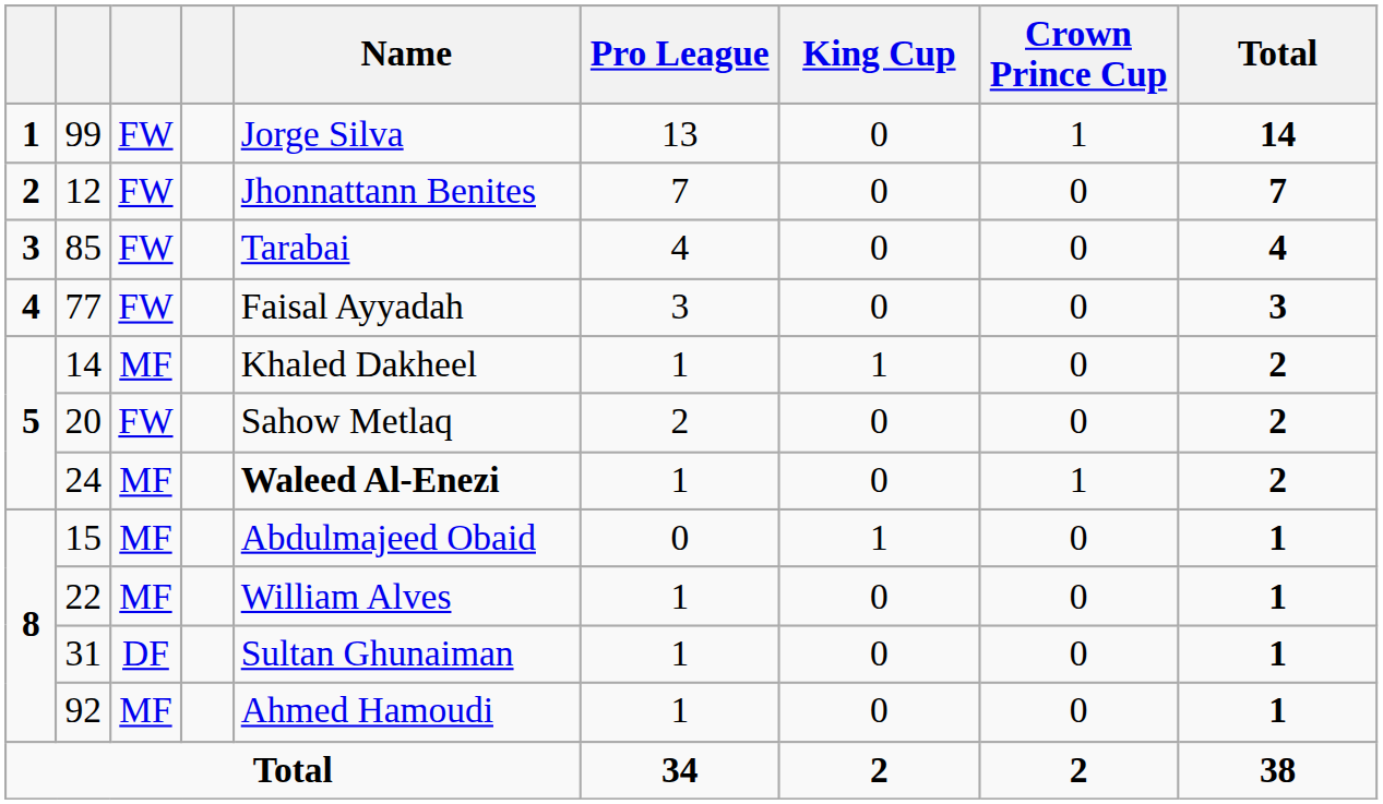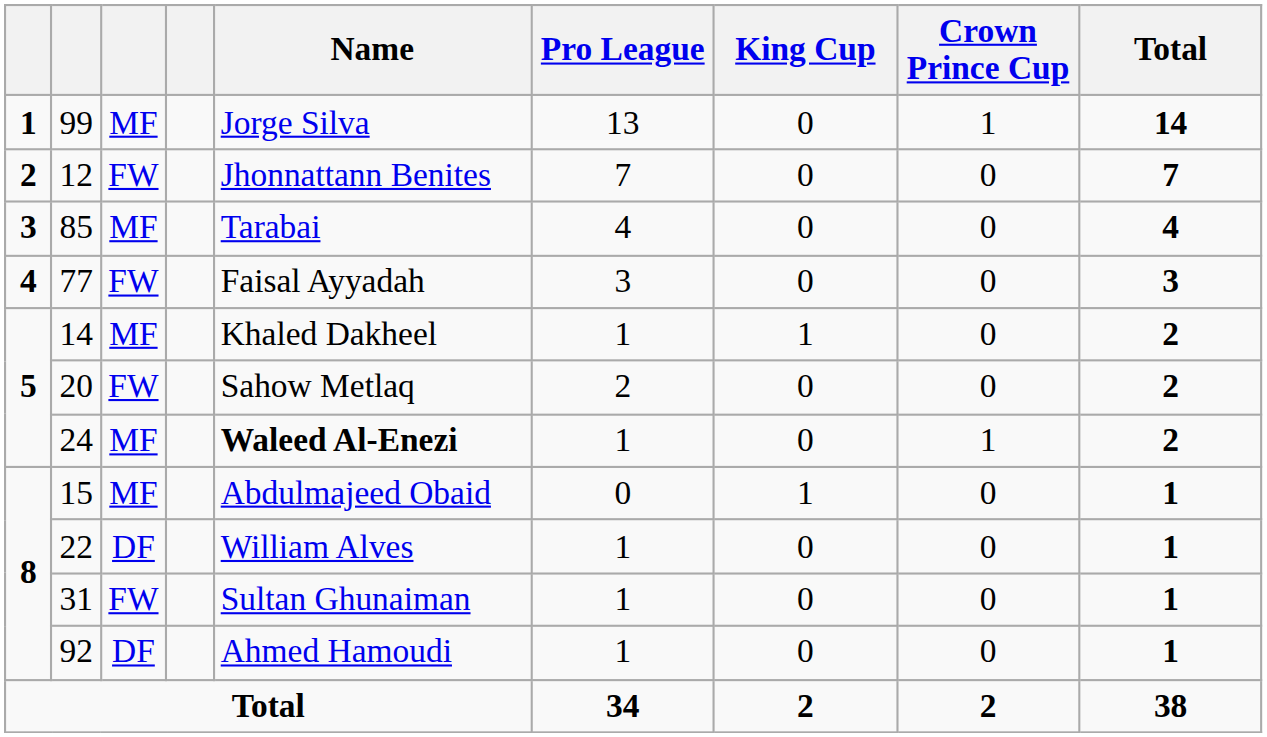99 | column 3: FW -> MF
85 | column 3: FW -> MF
22 | column 3: MF -> DF
31 | column 3: DF -> FW
92 | column 3: MF -> DF
